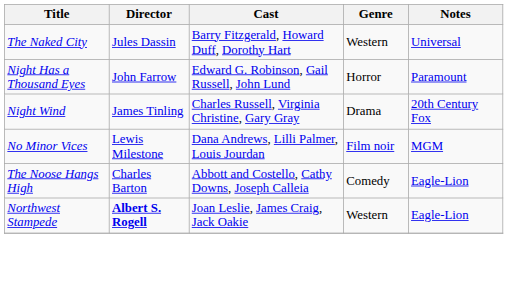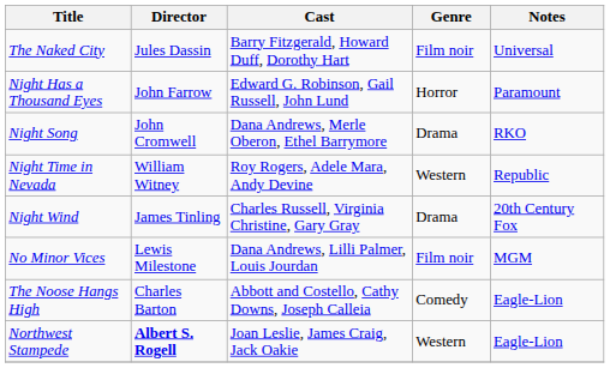The Naked City | Genre: Western -> Film noir
+ row: Night Song | John Cromwell | Dana Andrews, Merle Oberon, Ethel Barrymore | Drama | RKO
+ row: Night Time in Nevada | William Witney | Roy Rogers, Adele Mara, Andy Devine | Western | Republic
